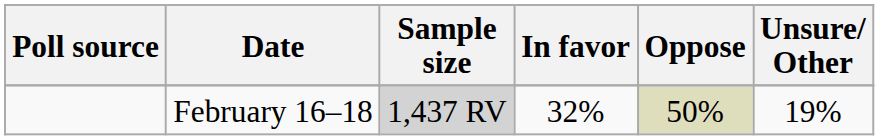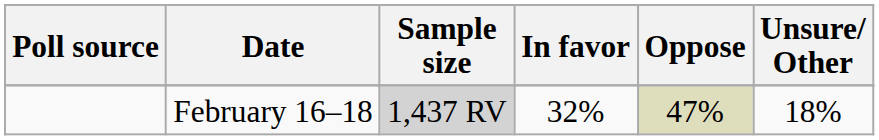February 16–18 | Oppose: 50% -> 47%
February 16–18 | Unsure/ Other: 19% -> 18%
